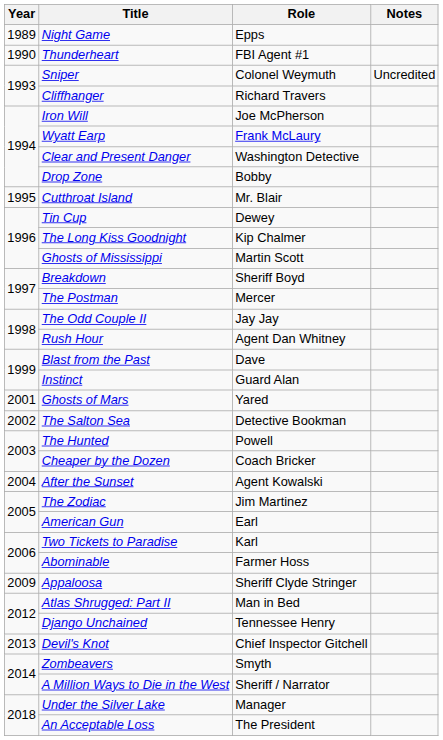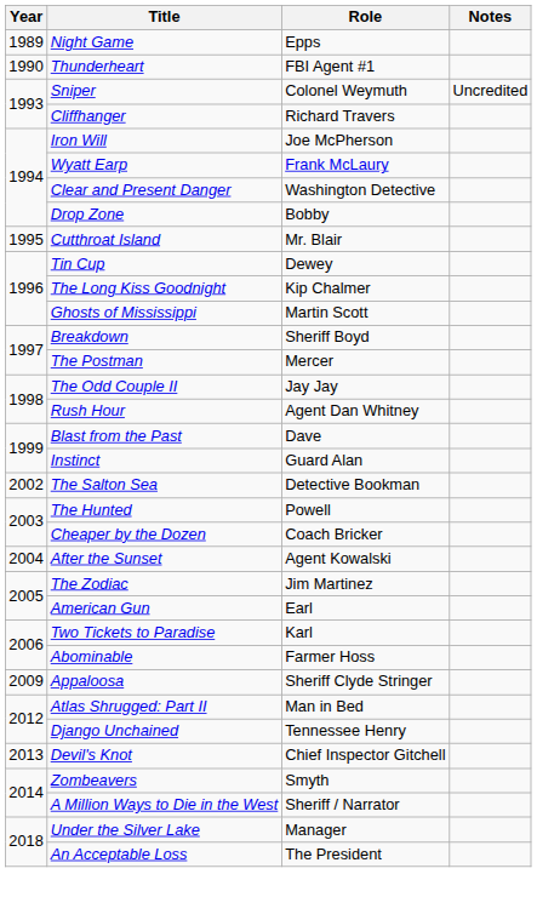- row: 2001 | Ghosts of Mars | Yared
